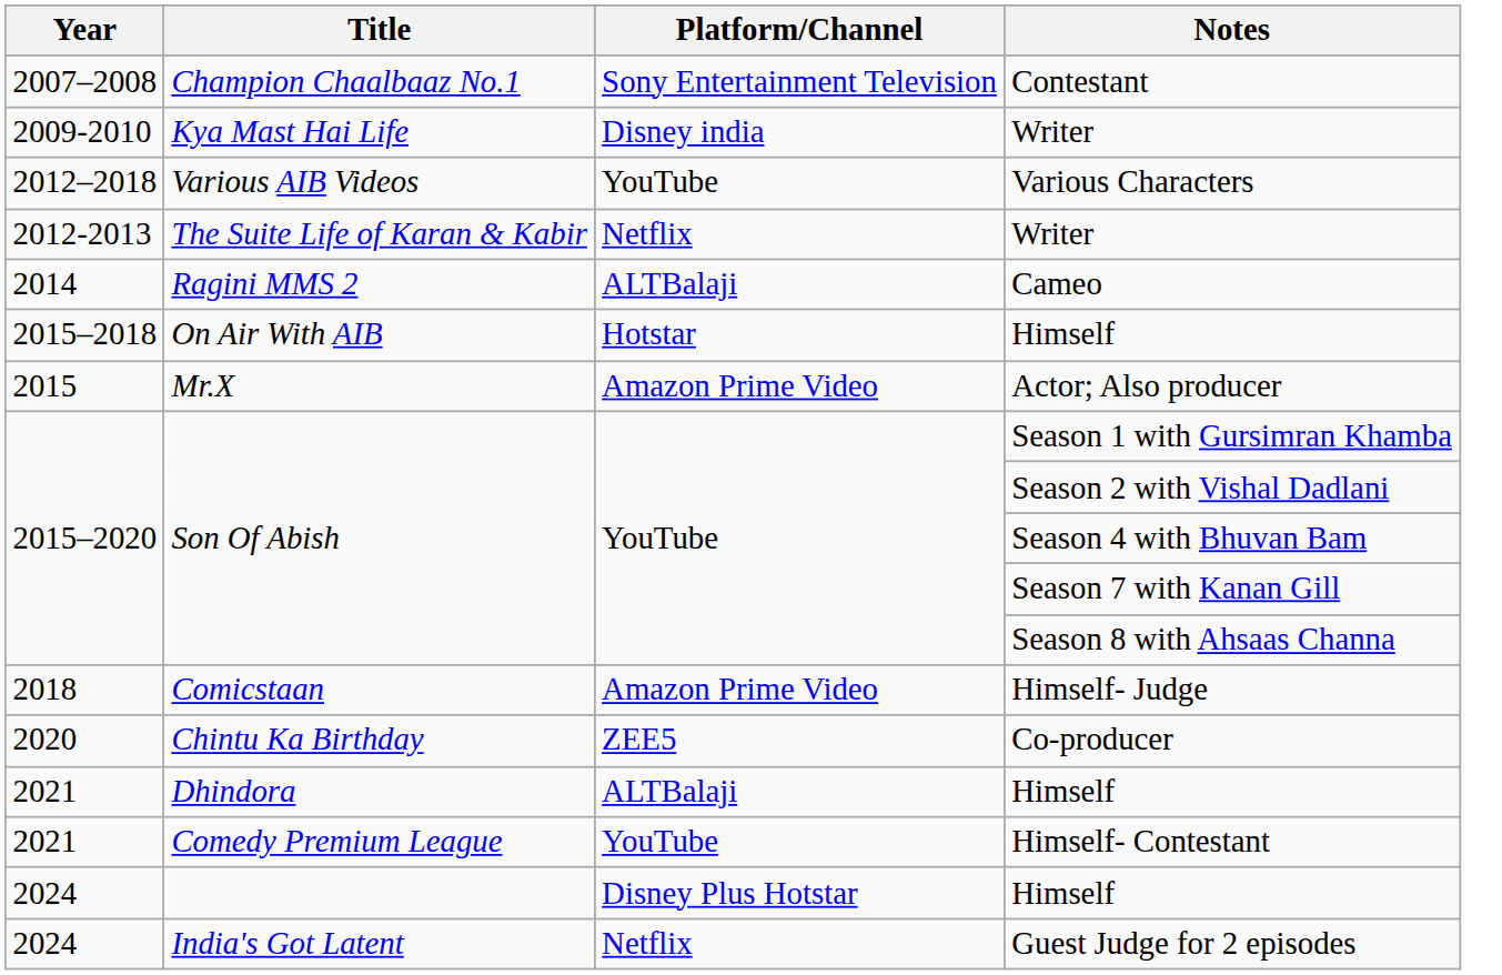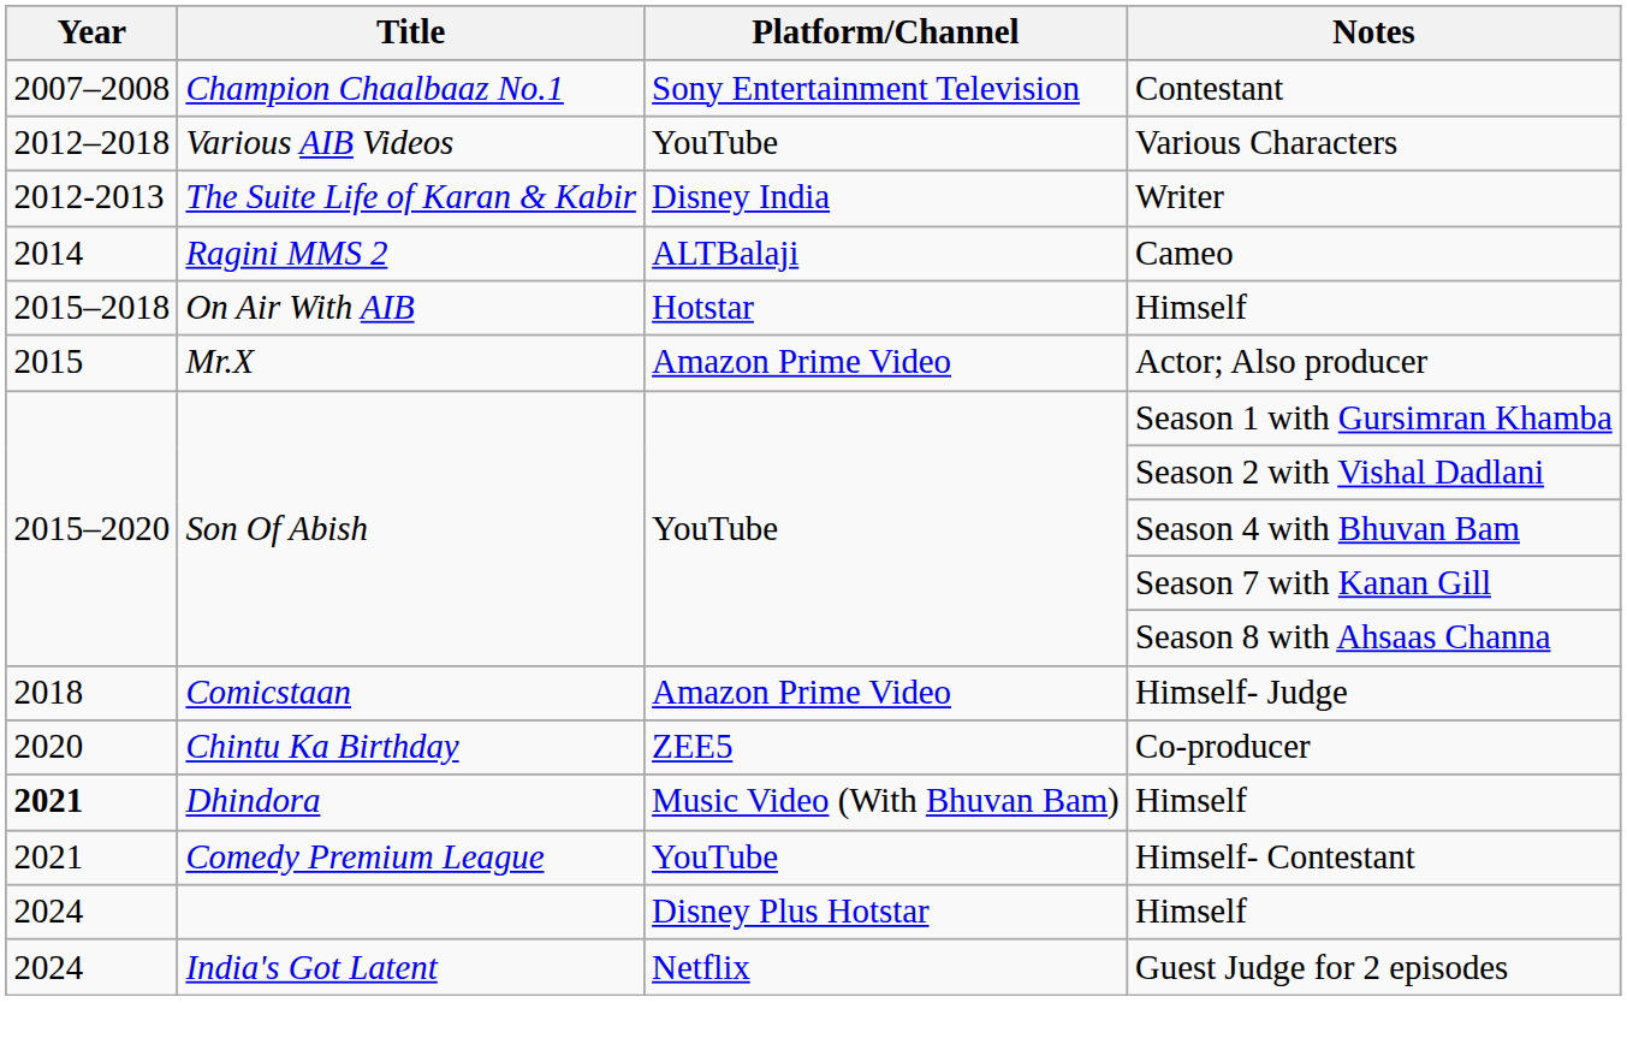- row: 2009-2010 | Kya Mast Hai Life | Disney india | Writer
The Suite Life of Karan & Kabir / Writer | Platform/Channel: Netflix -> Disney India
Dhindora / Himself | Year: normal -> bold
Dhindora / Himself | Platform/Channel: ALTBalaji -> Music Video (With Bhuvan Bam)
